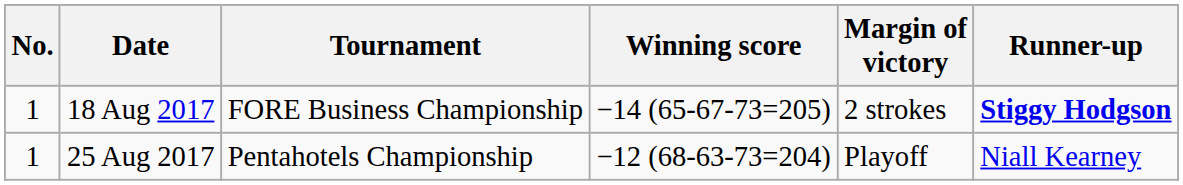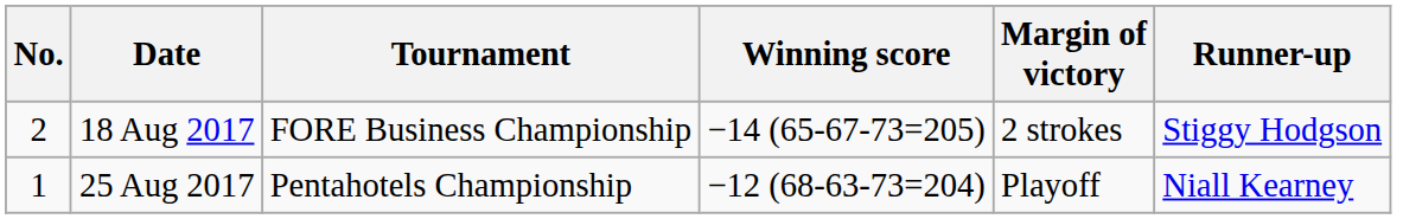18 Aug 2017 | No.: 1 -> 2
18 Aug 2017 | Runner-up: bold -> normal
